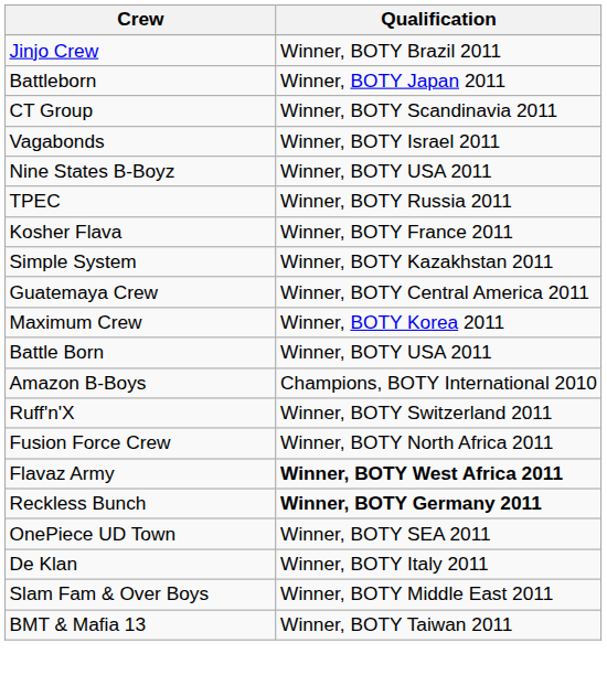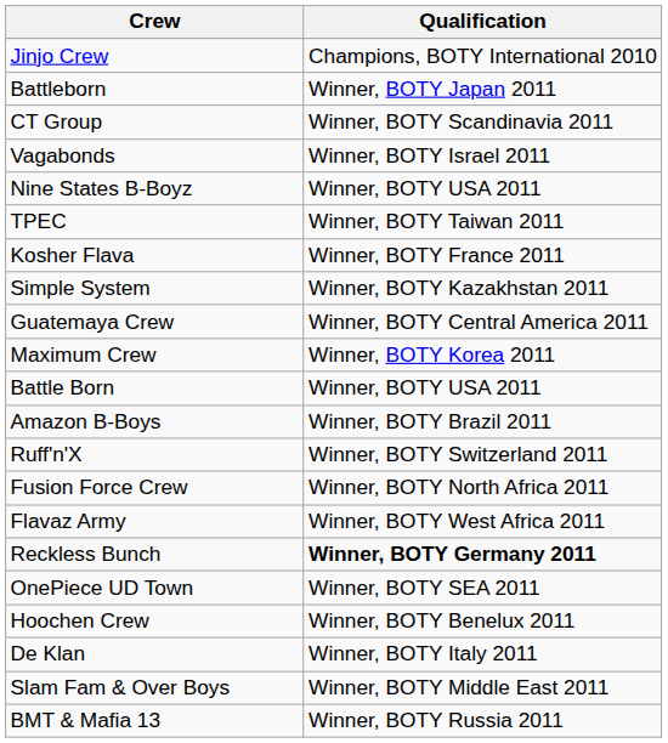Jinjo Crew | Qualification: Winner, BOTY Brazil 2011 -> Champions, BOTY International 2010
TPEC | Qualification: Winner, BOTY Russia 2011 -> Winner, BOTY Taiwan 2011
Amazon B-Boys | Qualification: Champions, BOTY International 2010 -> Winner, BOTY Brazil 2011
Flavaz Army | Qualification: bold -> normal
+ row: Hoochen Crew | Winner, BOTY Benelux 2011
BMT & Mafia 13 | Qualification: Winner, BOTY Taiwan 2011 -> Winner, BOTY Russia 2011
